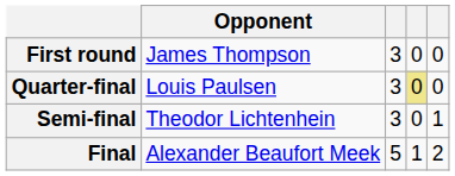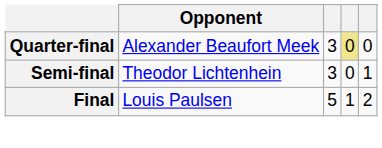- row: First round | James Thompson | 3 | 0 | 0
Quarter-final | Opponent: Louis Paulsen -> Alexander Beaufort Meek
Final | Opponent: Alexander Beaufort Meek -> Louis Paulsen
